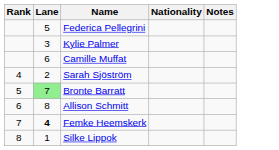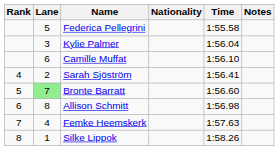+ column: Time | 1:55.58 | 1:56.04 | 1:56.10 | 1:56.41 | 1:56.60 | 1:56.98 | 1:57.63 | 1:58.26
Femke Heemskerk | Lane: bold -> normal
